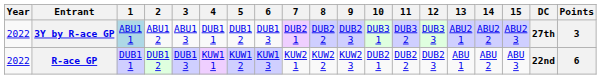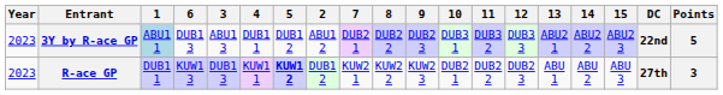columns swapped: 2 <-> 6
3Y by R-ace GP | Year: 2022 -> 2023
3Y by R-ace GP | DC: 27th -> 22nd
3Y by R-ace GP | Points: 3 -> 5
R-ace GP | Year: 2022 -> 2023
R-ace GP | 5: normal -> bold
R-ace GP | DC: 22nd -> 27th
R-ace GP | Points: 6 -> 3
